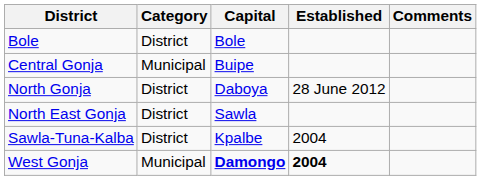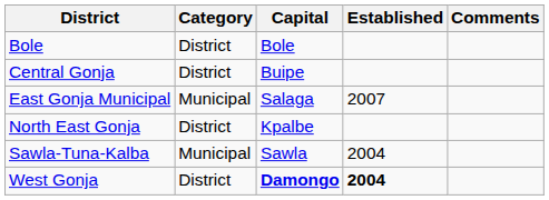Central Gonja | Category: Municipal -> District
+ row: East Gonja Municipal | Municipal | Salaga | 2007
- row: North Gonja | District | Daboya | 28 June 2012
North East Gonja | Capital: Sawla -> Kpalbe
Sawla-Tuna-Kalba | Category: District -> Municipal
Sawla-Tuna-Kalba | Capital: Kpalbe -> Sawla
West Gonja | Category: Municipal -> District
